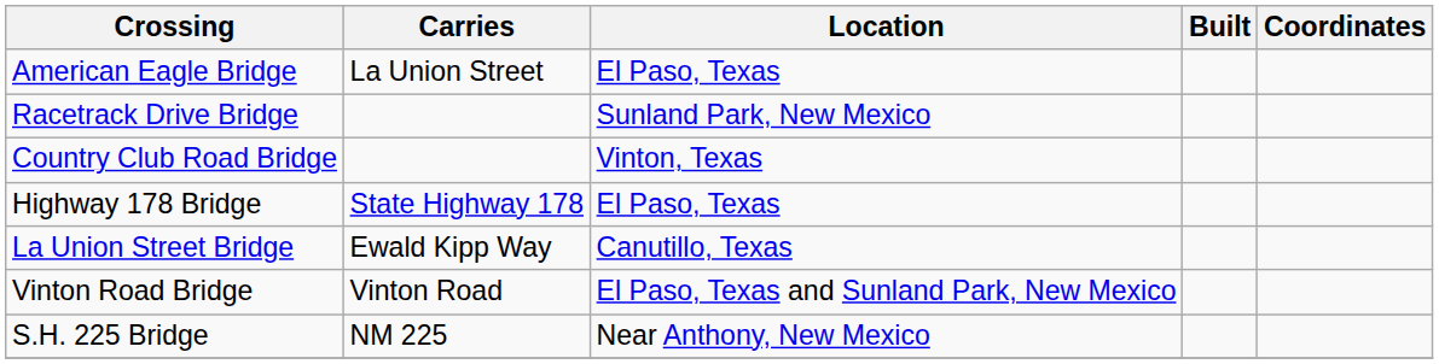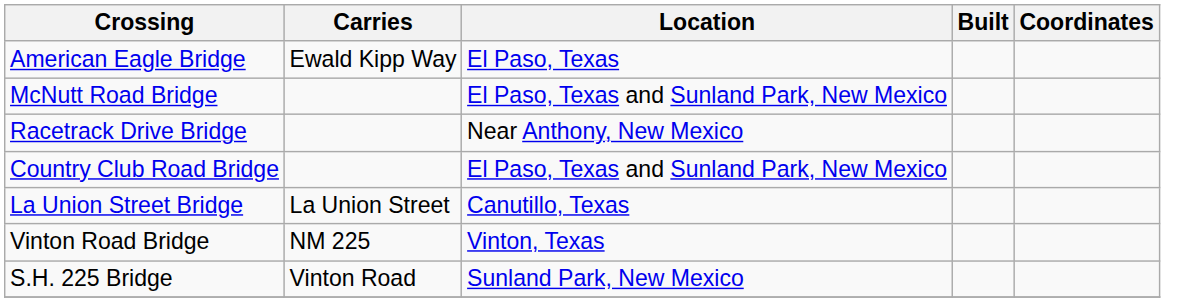American Eagle Bridge | Carries: La Union Street -> Ewald Kipp Way
+ row: McNutt Road Bridge | El Paso, Texas and Sunland Park, New Mexico
Racetrack Drive Bridge | Location: Sunland Park, New Mexico -> Near Anthony, New Mexico
Country Club Road Bridge | Location: Vinton, Texas -> El Paso, Texas and Sunland Park, New Mexico
- row: Highway 178 Bridge | State Highway 178 | El Paso, Texas
La Union Street Bridge | Carries: Ewald Kipp Way -> La Union Street
Vinton Road Bridge | Carries: Vinton Road -> NM 225
Vinton Road Bridge | Location: El Paso, Texas and Sunland Park, New Mexico -> Vinton, Texas
S.H. 225 Bridge | Carries: NM 225 -> Vinton Road
S.H. 225 Bridge | Location: Near Anthony, New Mexico -> Sunland Park, New Mexico
